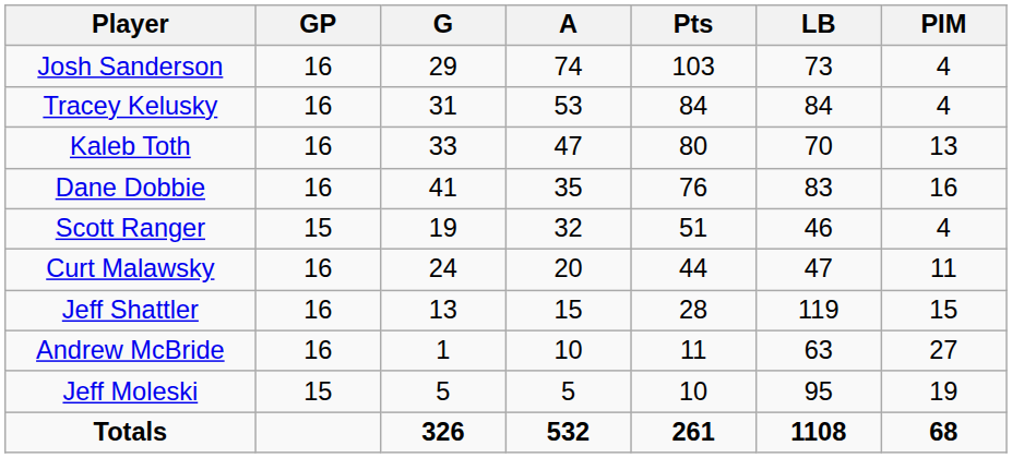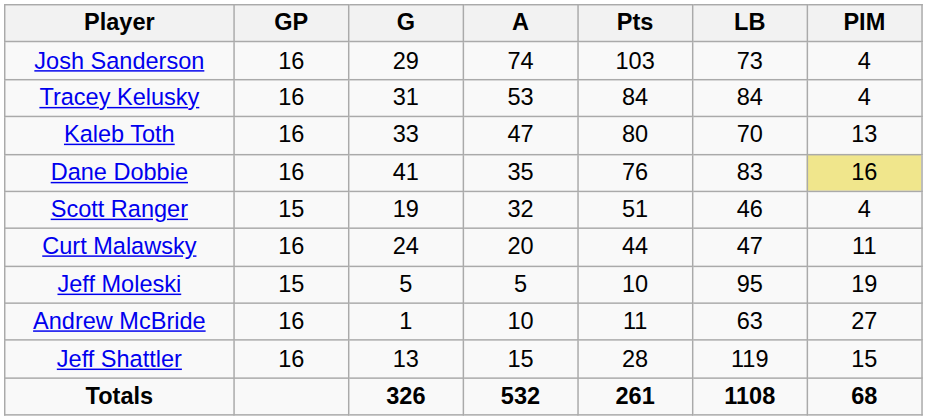Dane Dobbie | PIM: no background -> khaki background
rows swapped: Jeff Shattler <-> Jeff Moleski
